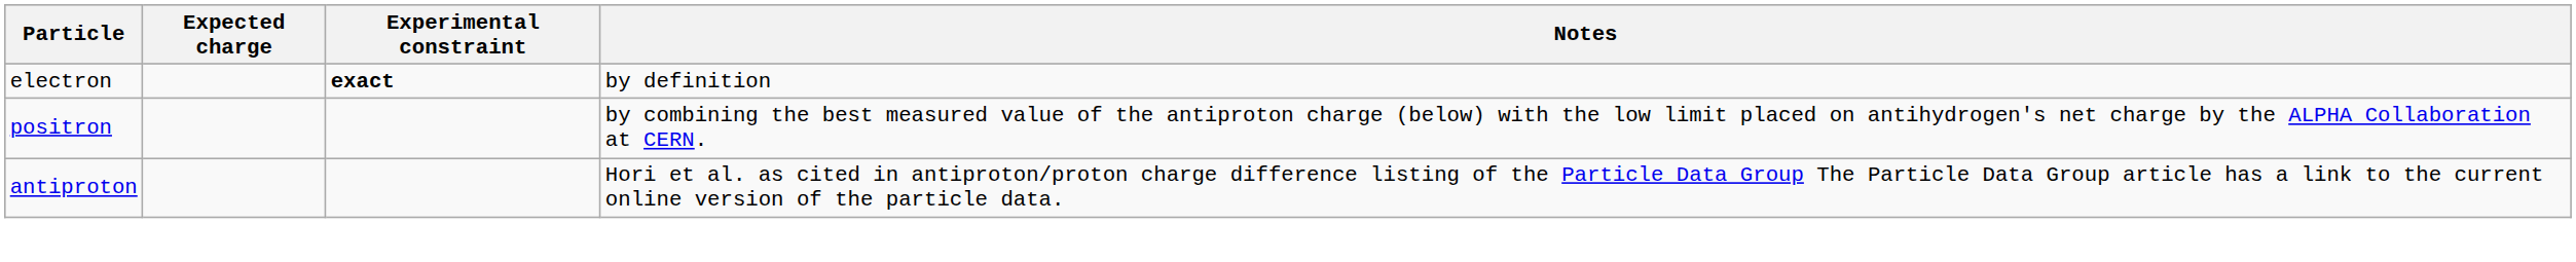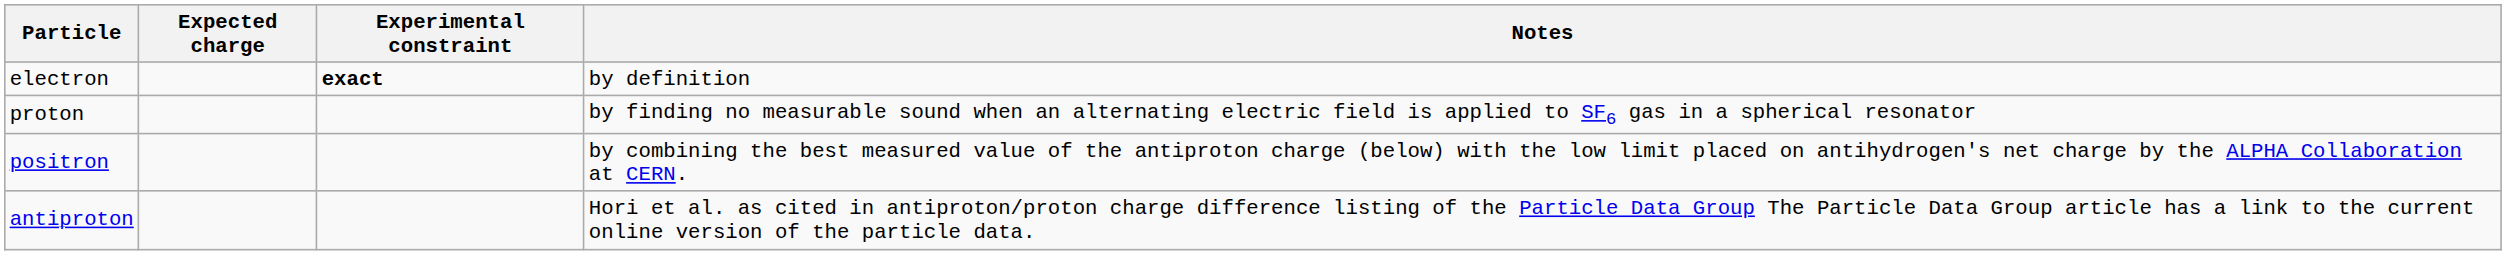+ row: proton | by finding no measurable sound when an alternating electric field is applied to SF6 gas in a spherical resonator
